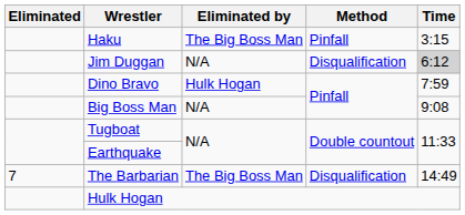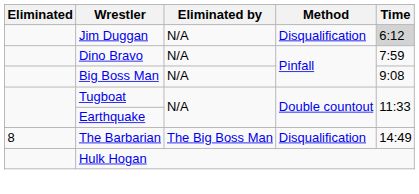- row: Haku | The Big Boss Man | Pinfall | 3:15
Dino Bravo | Eliminated by: Hulk Hogan -> N/A
The Barbarian | Eliminated: 7 -> 8
